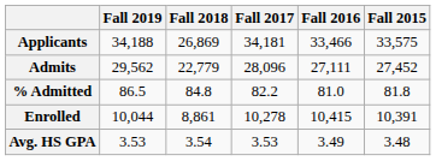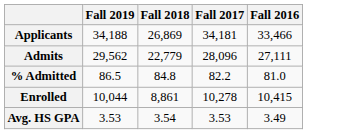- column: Fall 2015 | 33,575 | 27,452 | 81.8 | 10,391 | 3.48
